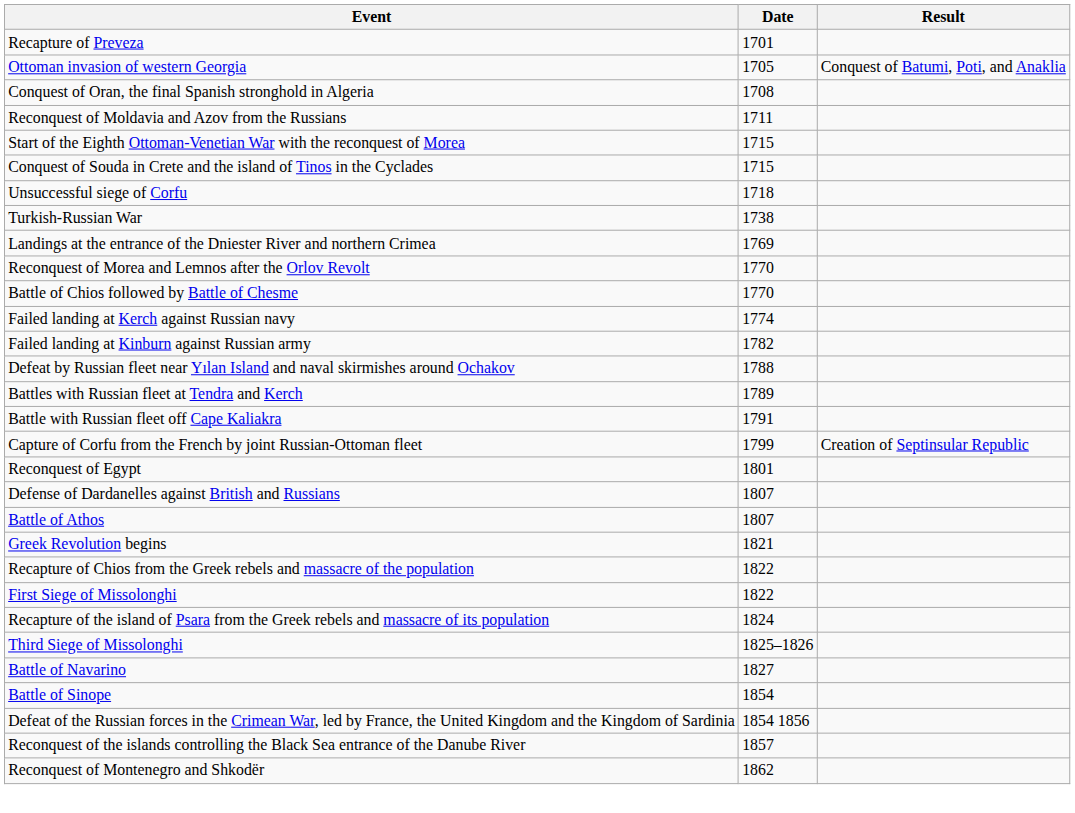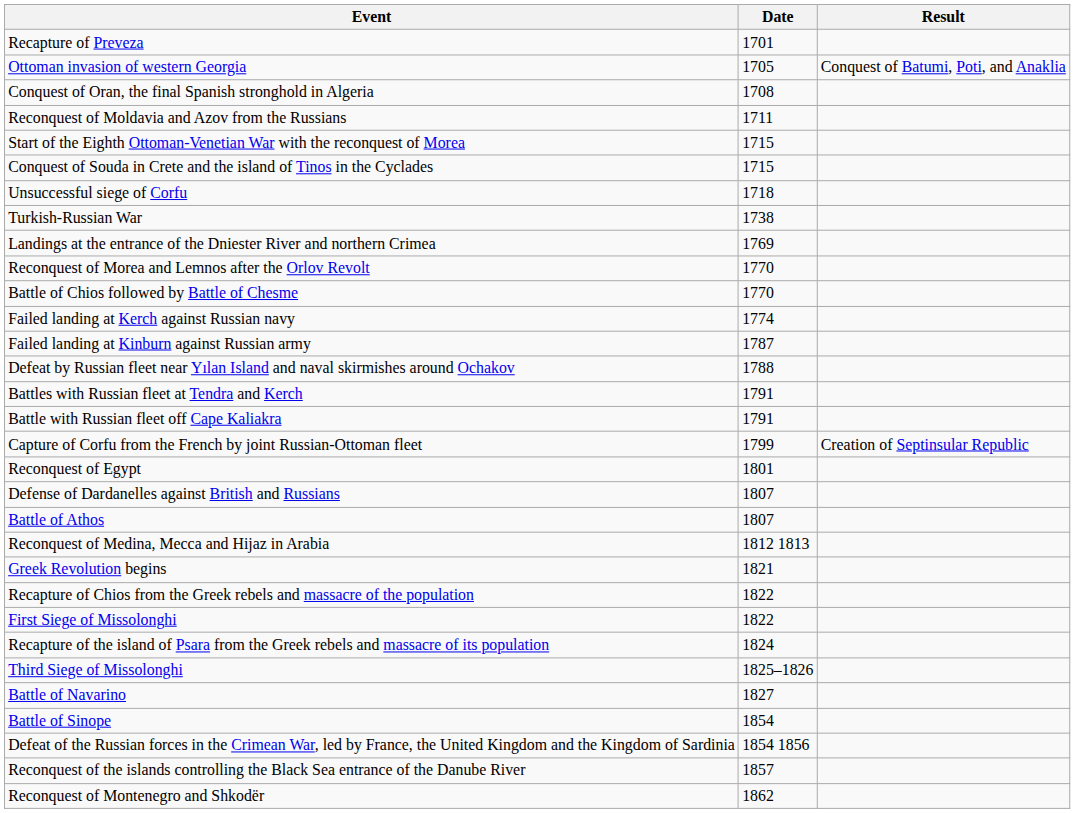Failed landing at Kinburn against Russian army | Date: 1782 -> 1787
Battles with Russian fleet at Tendra and Kerch | Date: 1789 -> 1791
+ row: Reconquest of Medina, Mecca and Hijaz in Arabia | 1812 1813
